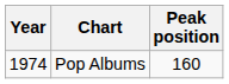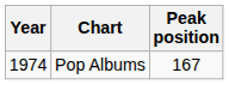Pop Albums | Peak position: 160 -> 167
